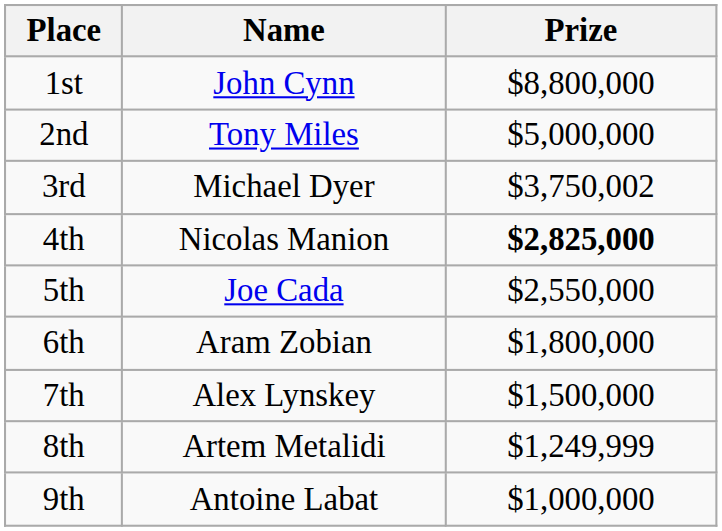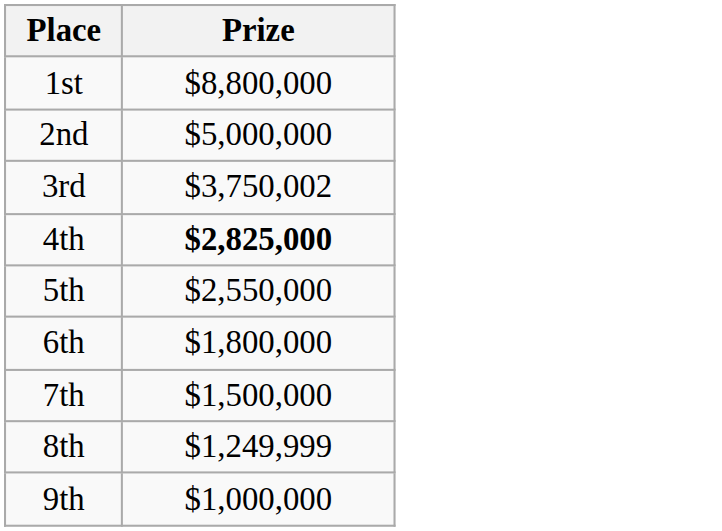- column: Name | John Cynn | Tony Miles | Michael Dyer | Nicolas Manion | Joe Cada | Aram Zobian | Alex Lynskey | Artem Metalidi | Antoine Labat
